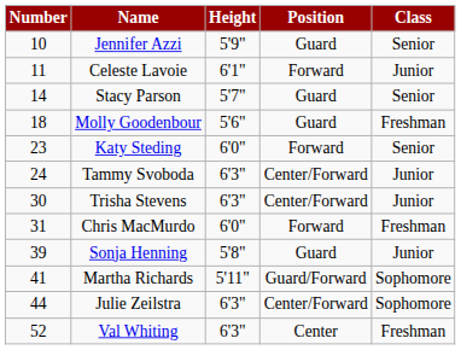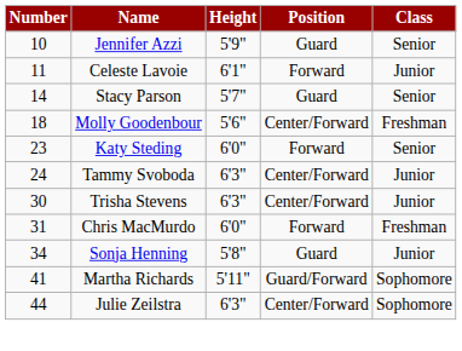Molly Goodenbour | Position: Guard -> Center/Forward
Sonja Henning | Number: 39 -> 34
- row: 52 | Val Whiting | 6'3" | Center | Freshman
